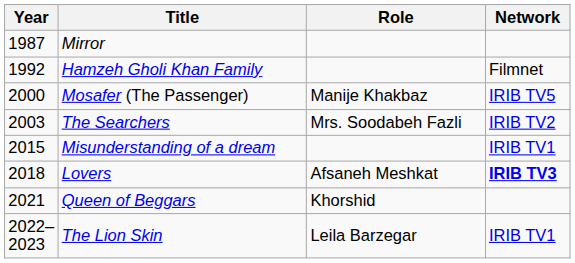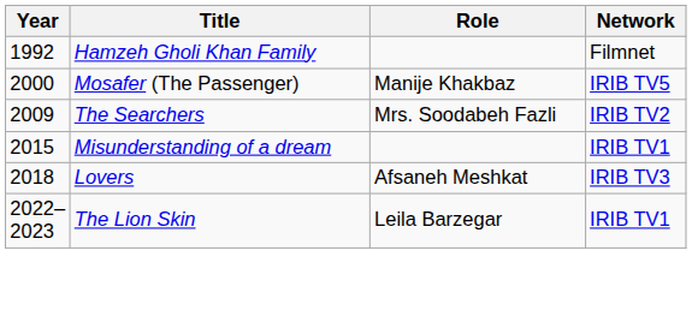- row: 1987 | Mirror
The Searchers | Year: 2003 -> 2009
Lovers | Network: bold -> normal
- row: 2021 | Queen of Beggars | Khorshid
